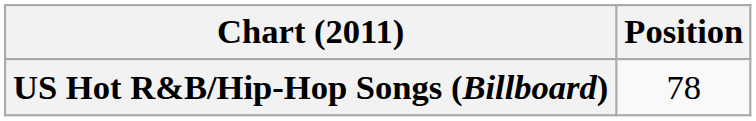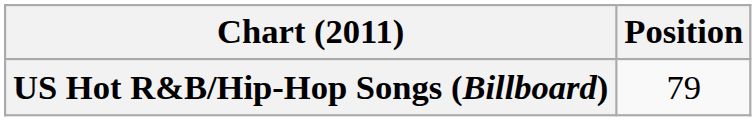US Hot R&B/Hip-Hop Songs (Billboard) | Position: 78 -> 79
